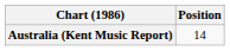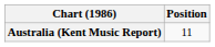Australia (Kent Music Report) | Position: 14 -> 11
